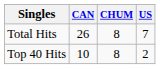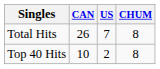columns swapped: CHUM <-> US
